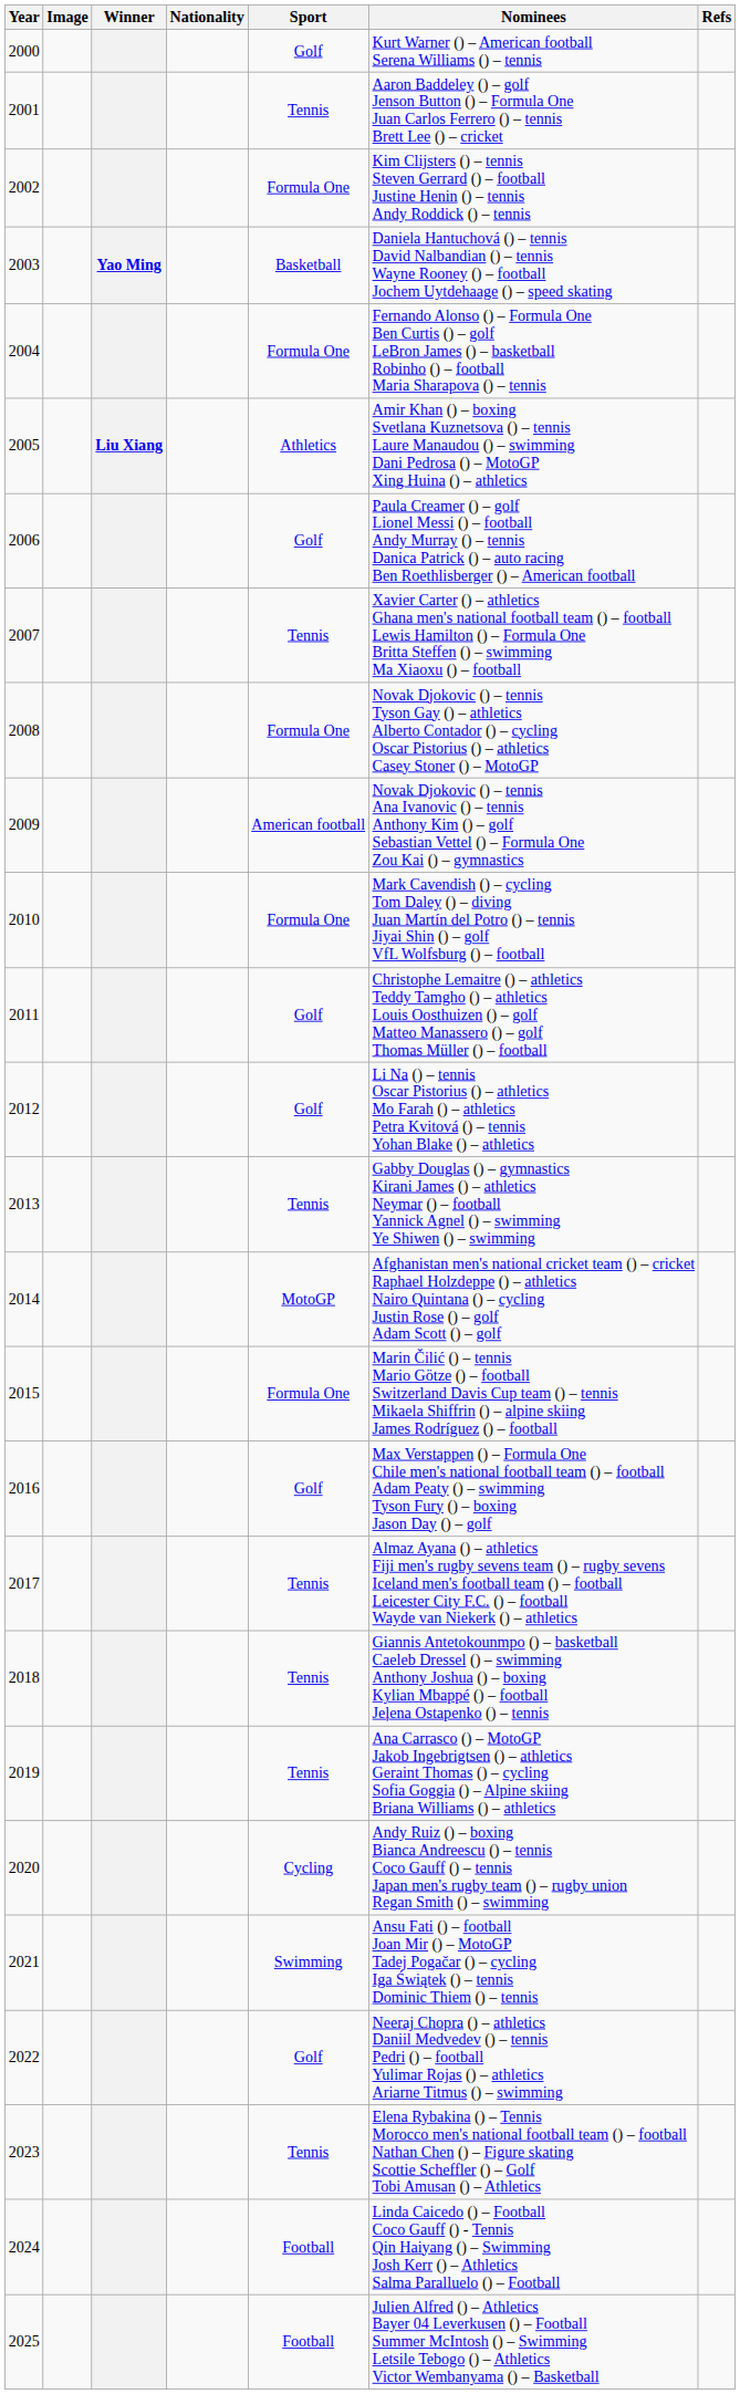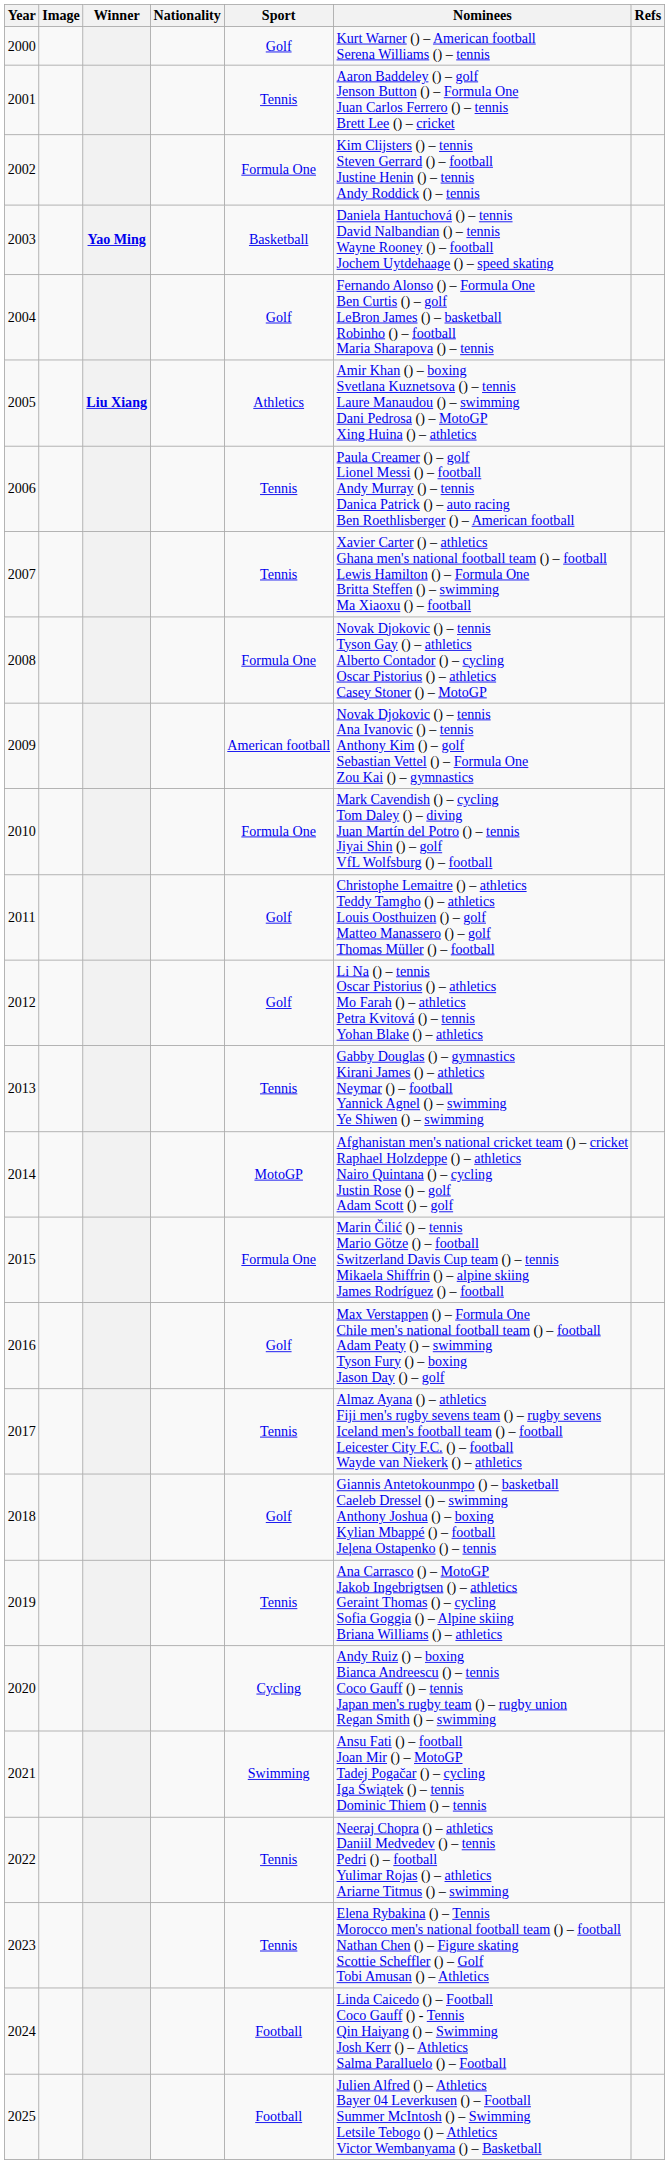2004 | Sport: Formula One -> Golf
2006 | Sport: Golf -> Tennis
2018 | Sport: Tennis -> Golf
2022 | Sport: Golf -> Tennis
